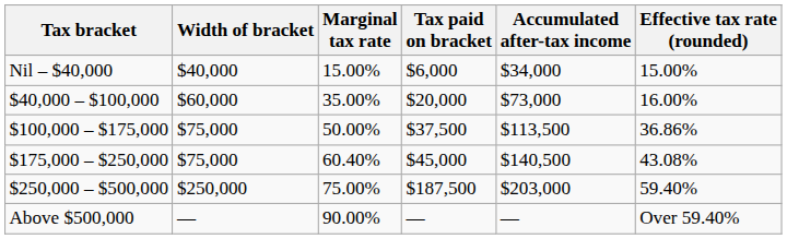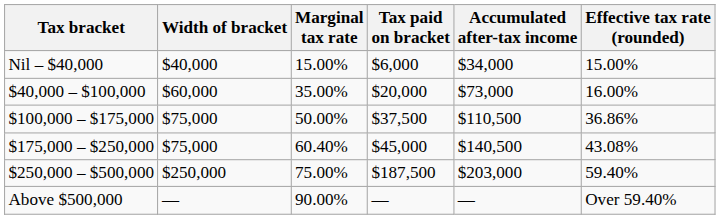$100,000 – $175,000 | Accumulated after-tax income: $113,500 -> $110,500
